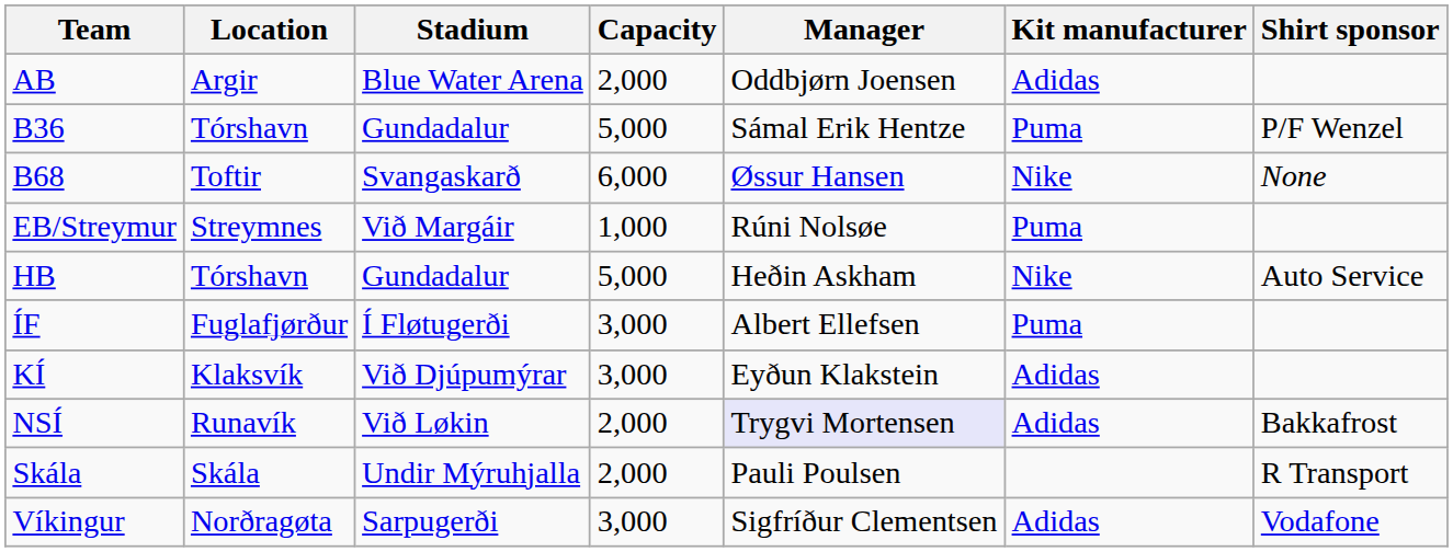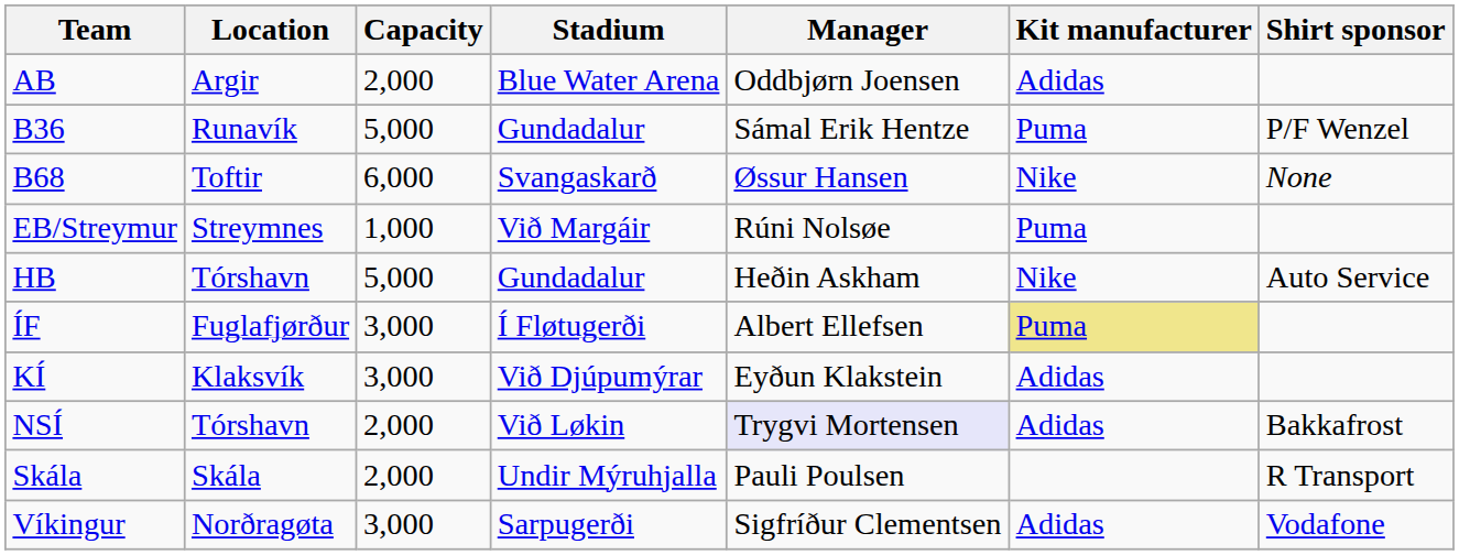columns swapped: Stadium <-> Capacity
B36 | Location: Tórshavn -> Runavík
ÍF | Kit manufacturer: no background -> khaki background
NSÍ | Location: Runavík -> Tórshavn
